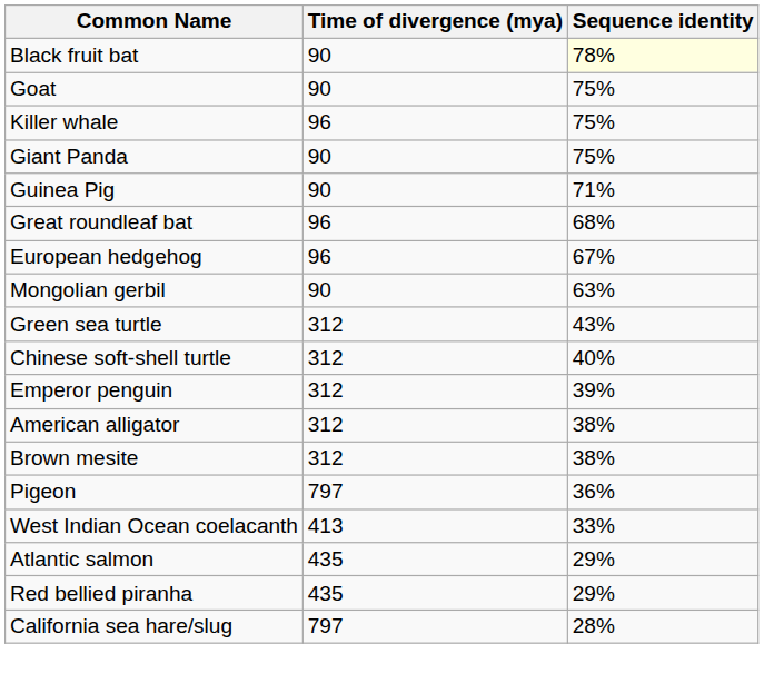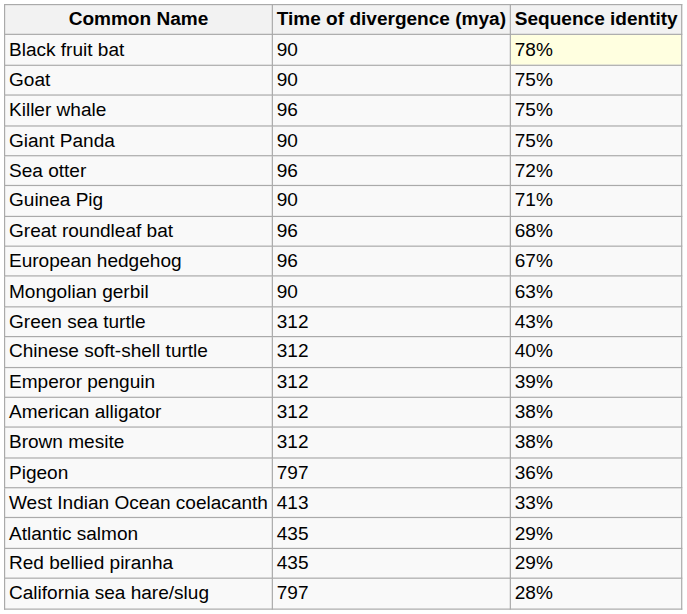+ row: Sea otter | 96 | 72%
